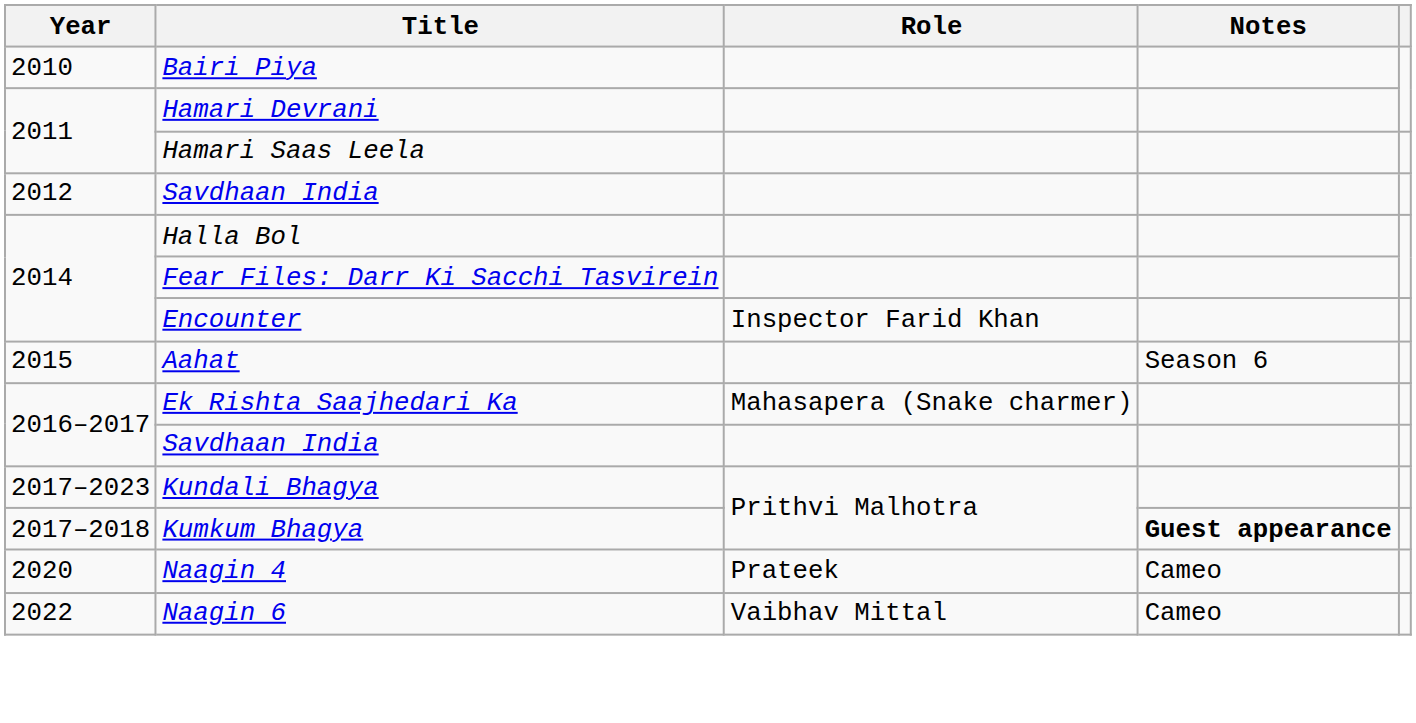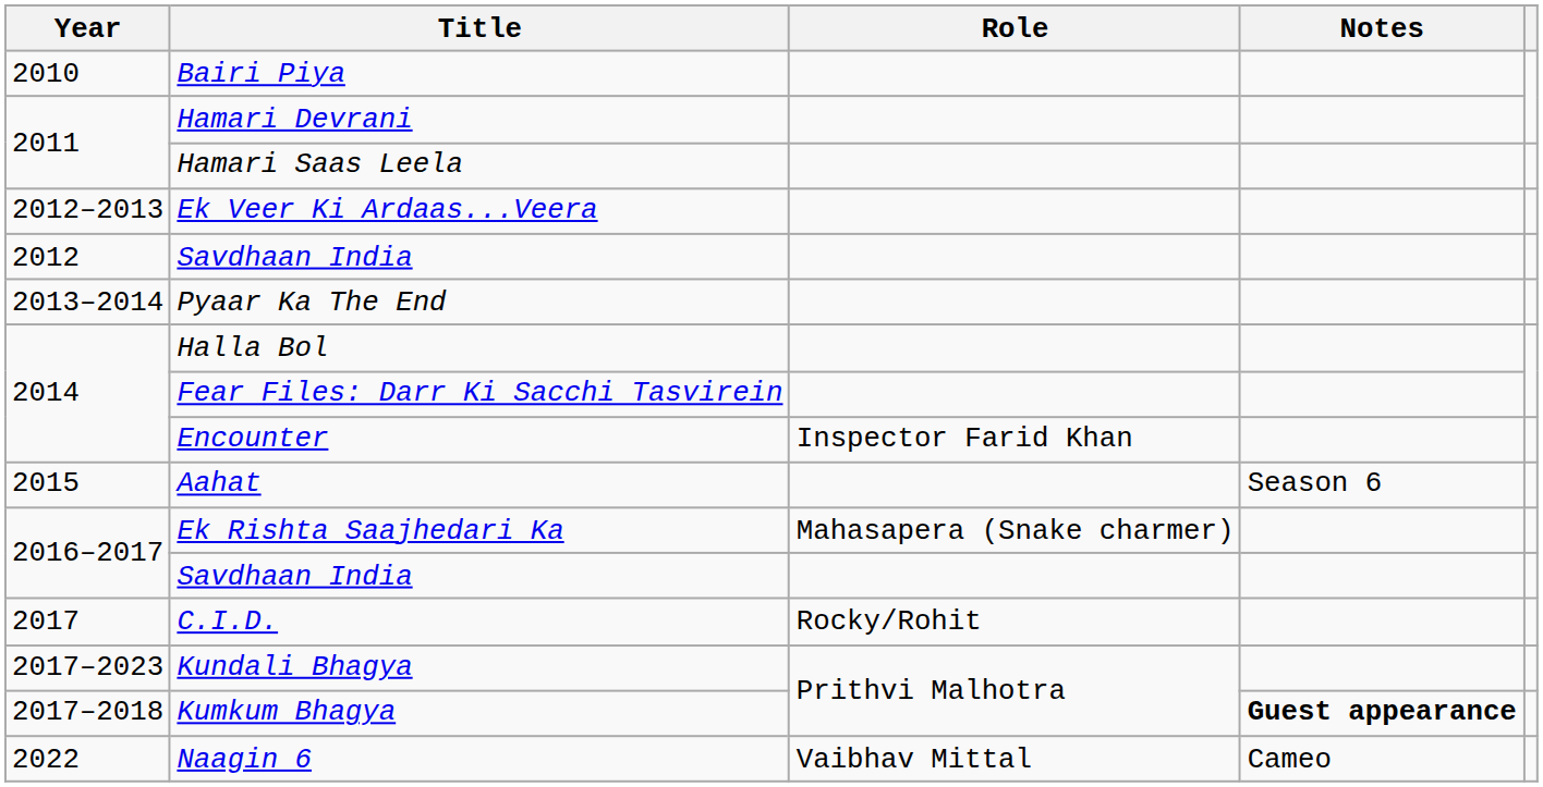+ row: 2012–2013 | Ek Veer Ki Ardaas...Veera
+ row: 2013–2014 | Pyaar Ka The End
+ row: 2017 | C.I.D. | Rocky/Rohit
- row: 2020 | Naagin 4 | Prateek | Cameo
